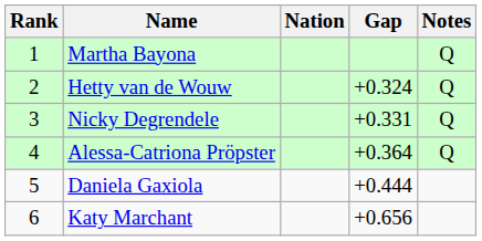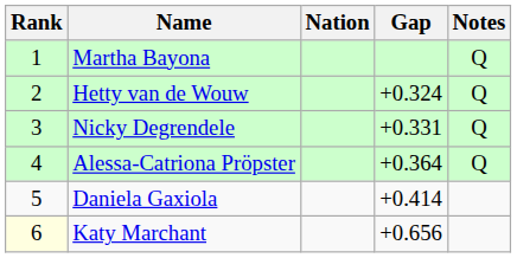Daniela Gaxiola | Gap: +0.444 -> +0.414
Katy Marchant | Rank: no background -> lightyellow background
